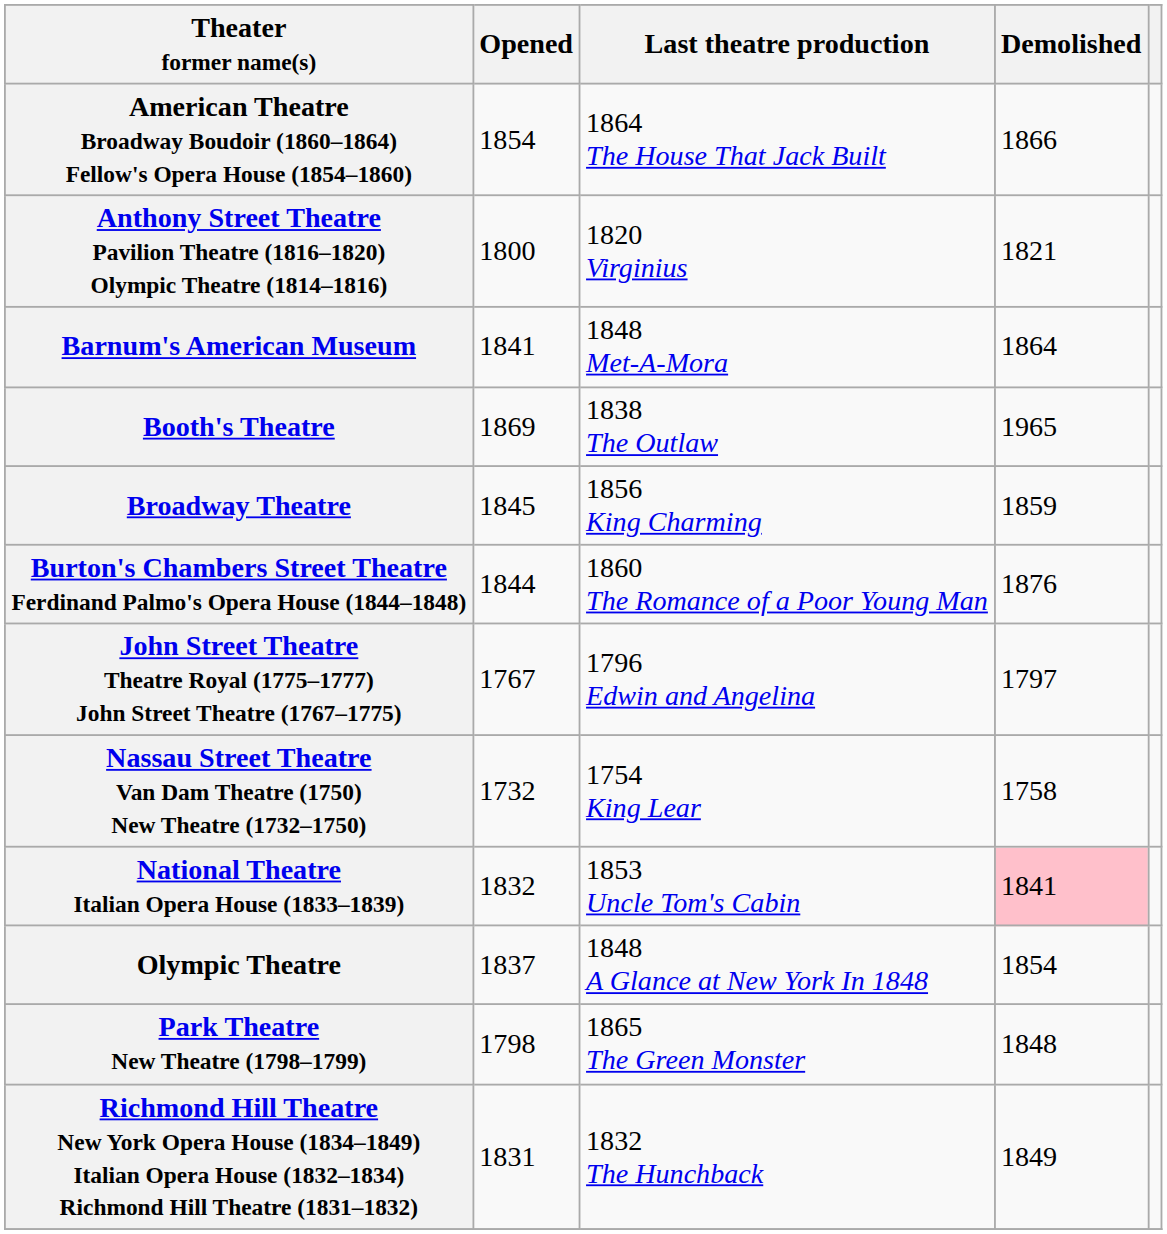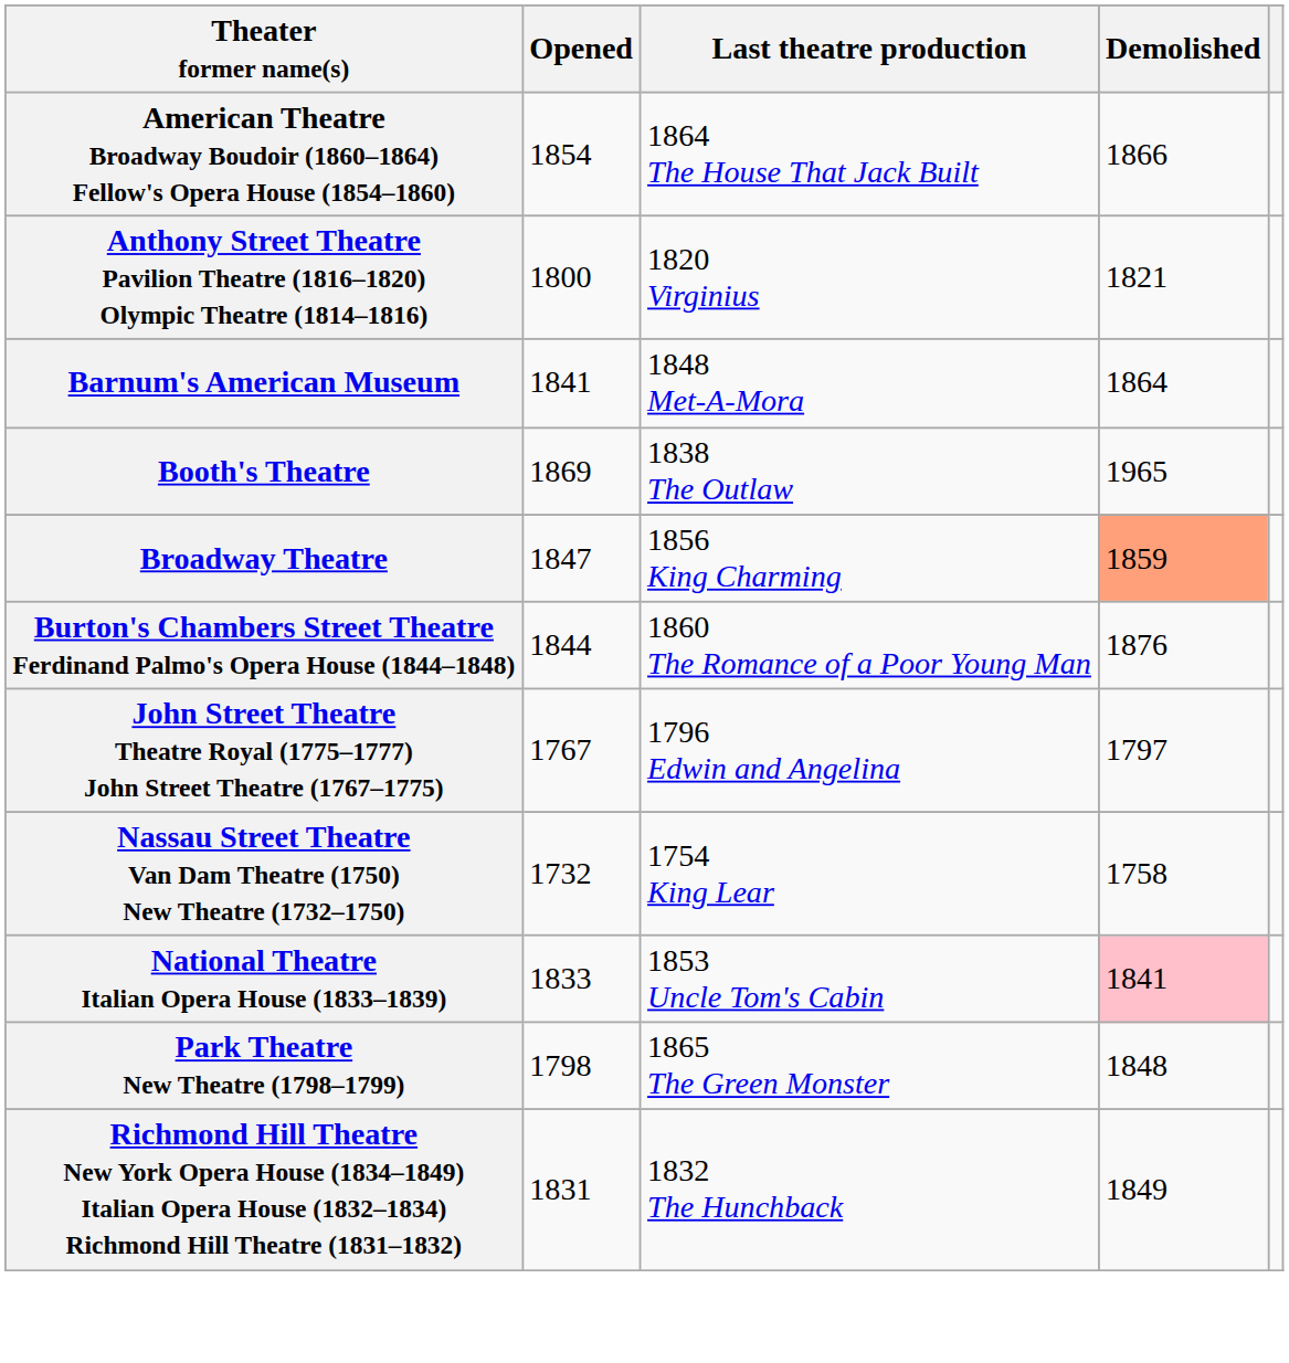Broadway Theatre | Opened: 1845 -> 1847
Broadway Theatre | Demolished: no background -> lightsalmon background
National Theatre Italian Opera House (1833–1839) | Opened: 1832 -> 1833
- row: Olympic Theatre | 1837 | 1848 A Glance at New York In 1848 | 1854
